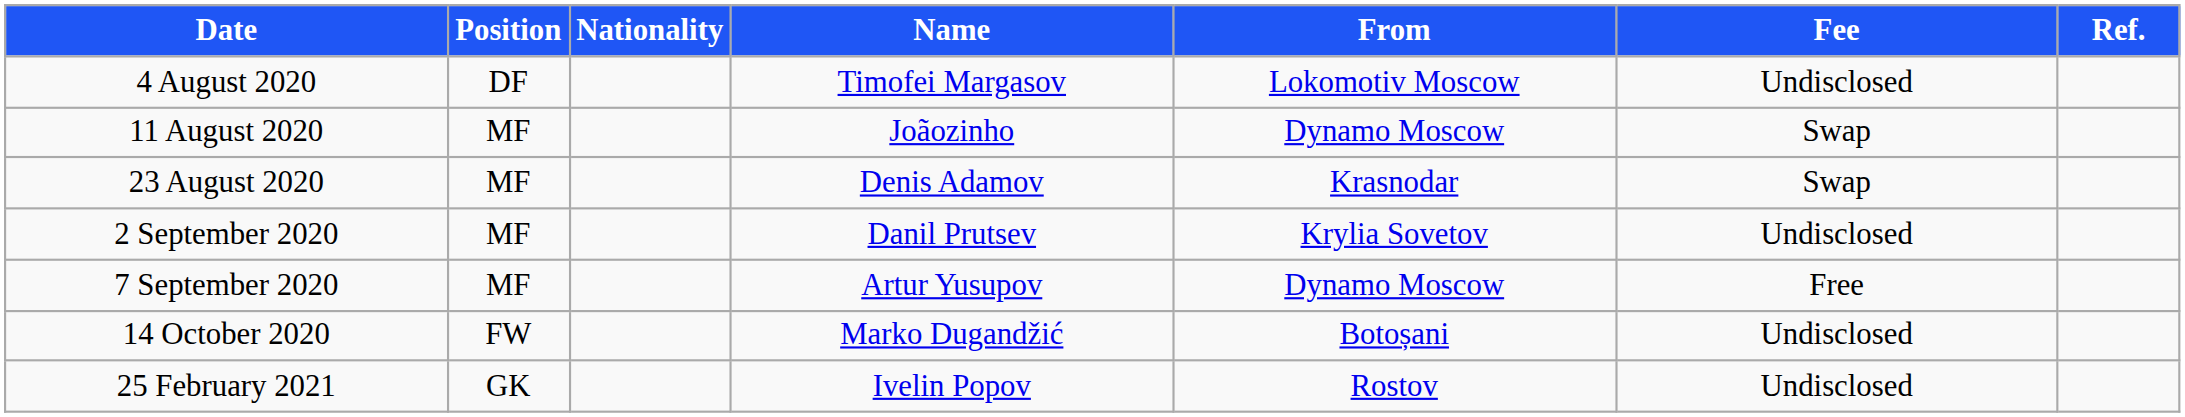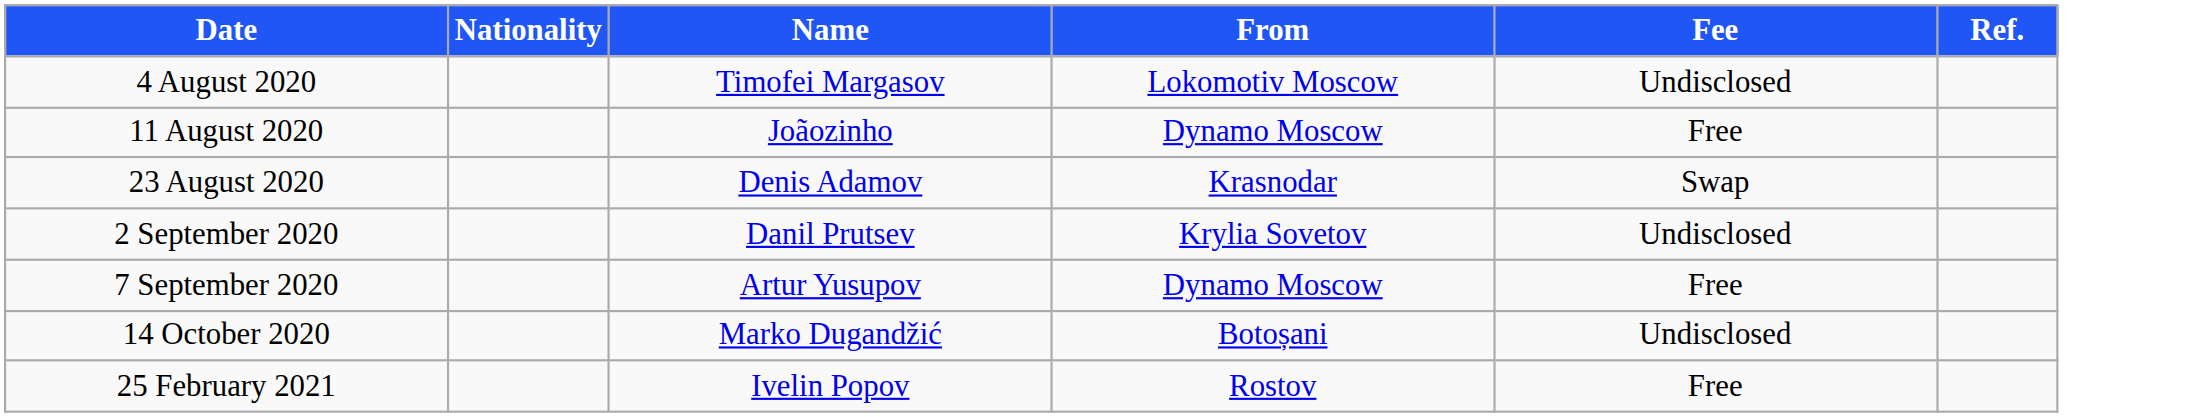- column: Position | DF | MF | MF | MF | MF | FW | GK
11 August 2020 | Fee: Swap -> Free
25 February 2021 | Fee: Undisclosed -> Free
